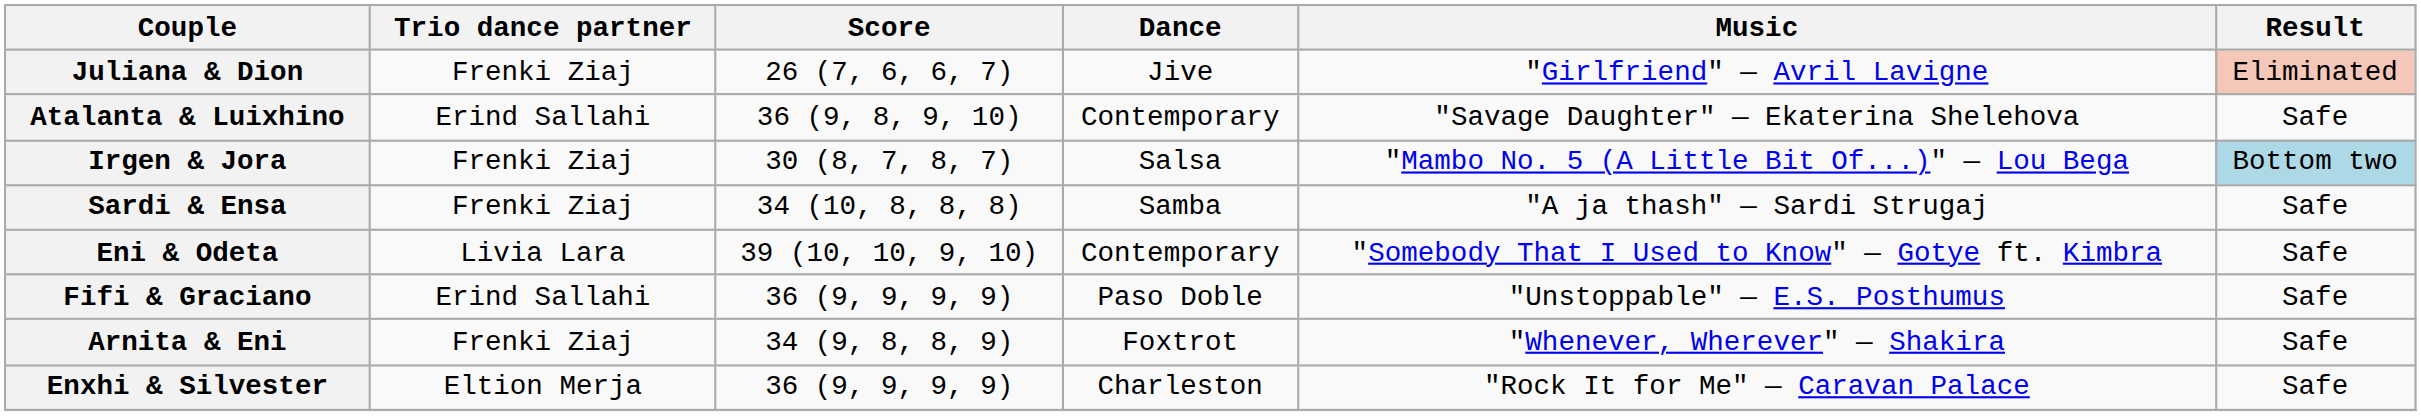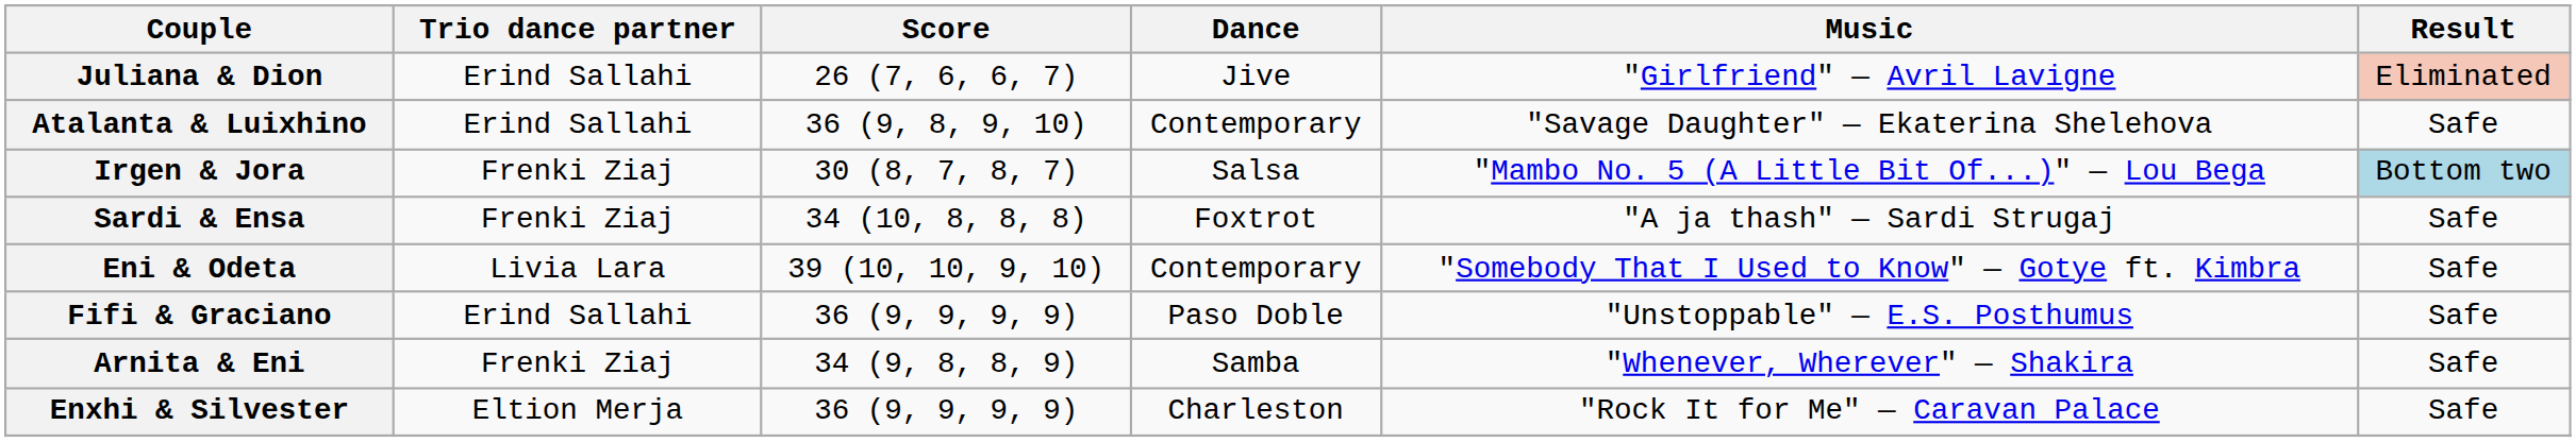Juliana & Dion | Trio dance partner: Frenki Ziaj -> Erind Sallahi
Sardi & Ensa | Dance: Samba -> Foxtrot
Arnita & Eni | Dance: Foxtrot -> Samba
